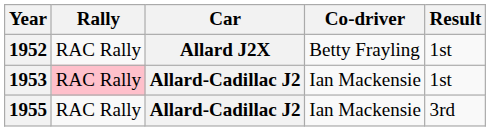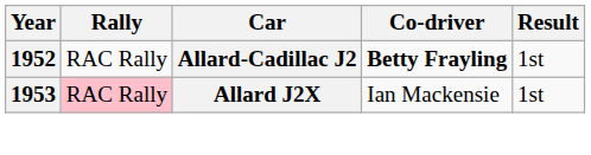1952 | Car: Allard J2X -> Allard-Cadillac J2
1952 | Co-driver: normal -> bold
1953 | Car: Allard-Cadillac J2 -> Allard J2X
- row: 1955 | RAC Rally | Allard-Cadillac J2 | Ian Mackensie | 3rd
